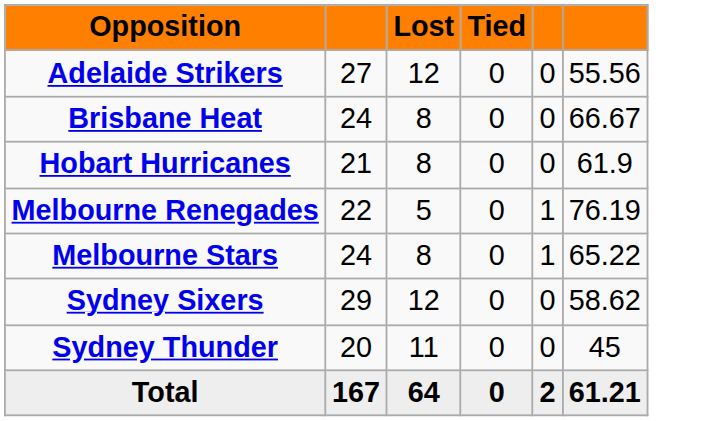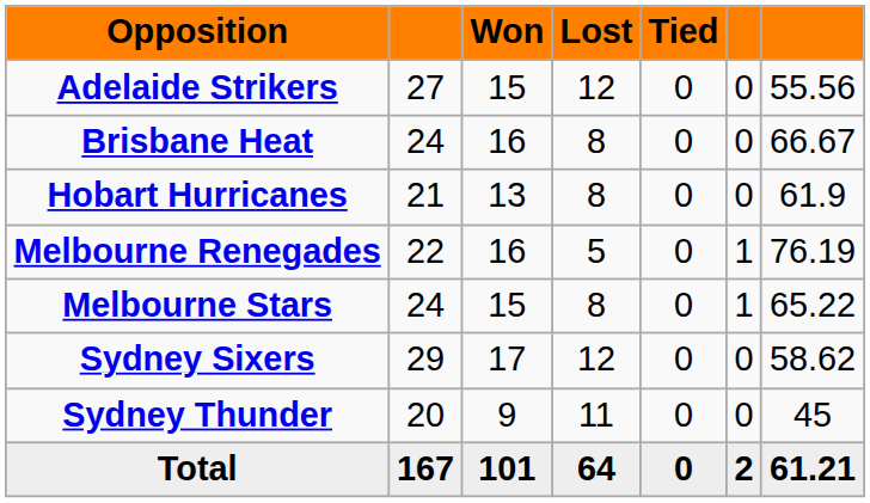+ column: Won | 15 | 16 | 13 | 16 | 15 | 17 | 9 | 101
